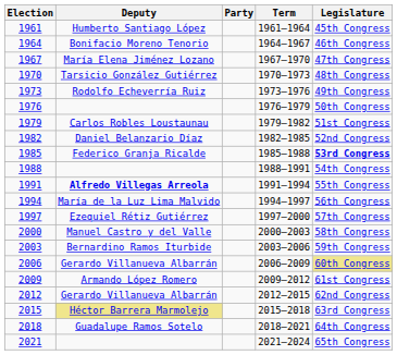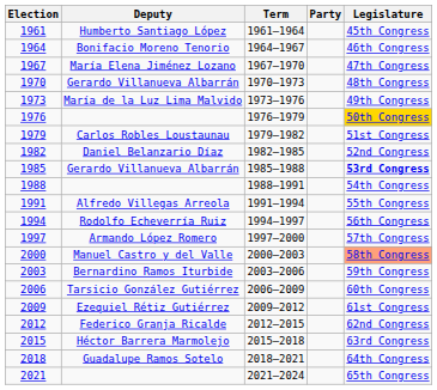columns swapped: Party <-> Term
1970 | Deputy: Tarsicio González Gutiérrez -> Gerardo Villanueva Albarrán
1973 | Deputy: Rodolfo Echeverría Ruiz -> María de la Luz Lima Malvido
1976 | Legislature: no background -> gold background
1985 | Deputy: Federico Granja Ricalde -> Gerardo Villanueva Albarrán
1991 | Deputy: bold -> normal
1994 | Deputy: María de la Luz Lima Malvido -> Rodolfo Echeverría Ruiz
1997 | Deputy: Ezequiel Rétiz Gutiérrez -> Armando López Romero
2000 | Legislature: no background -> lightsalmon background
2006 | Deputy: Gerardo Villanueva Albarrán -> Tarsicio González Gutiérrez
2006 | Legislature: khaki background -> no background
2009 | Deputy: Armando López Romero -> Ezequiel Rétiz Gutiérrez
2012 | Deputy: Gerardo Villanueva Albarrán -> Federico Granja Ricalde
2015 | Deputy: khaki background -> no background
